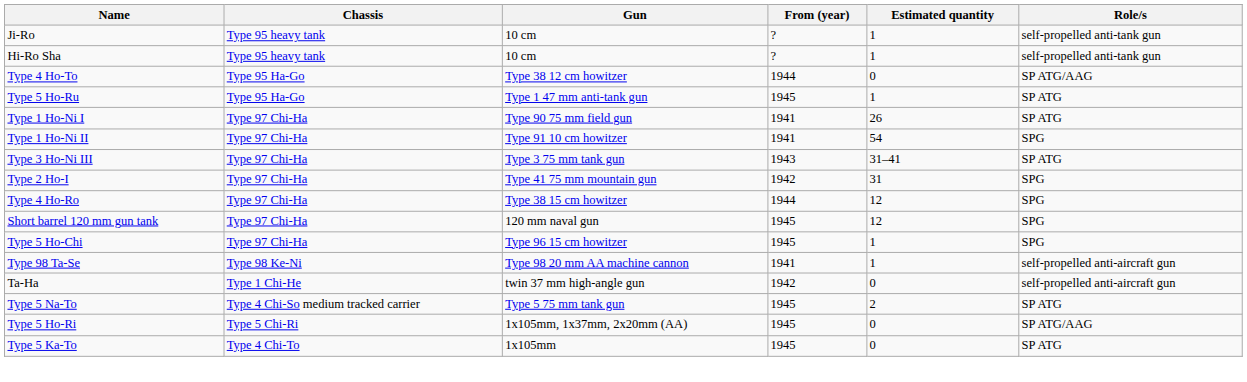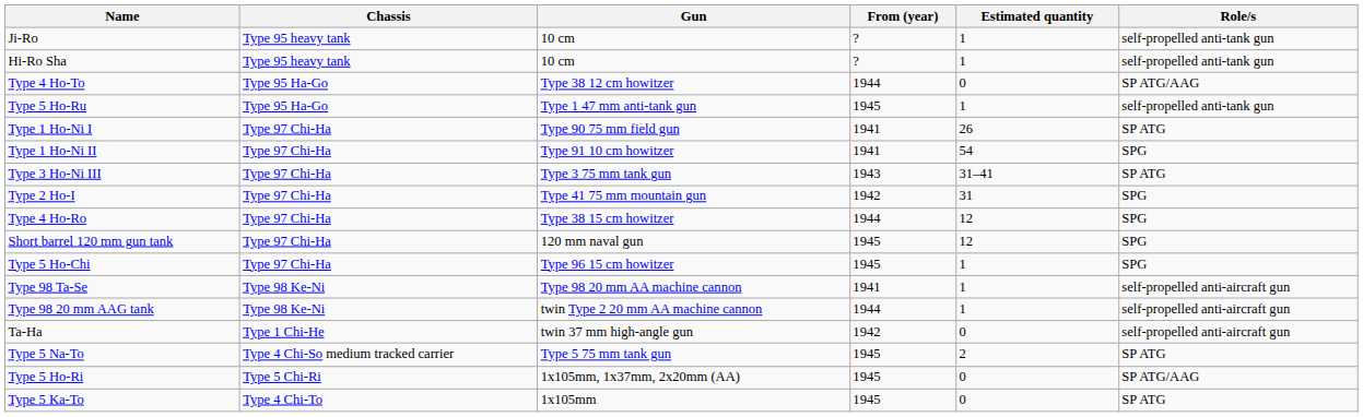Type 5 Ho-Ru | Role/s: SP ATG -> self-propelled anti-tank gun
+ row: Type 98 20 mm AAG tank | Type 98 Ke-Ni | twin Type 2 20 mm AA machine cannon | 1944 | 1 | self-propelled anti-aircraft gun
